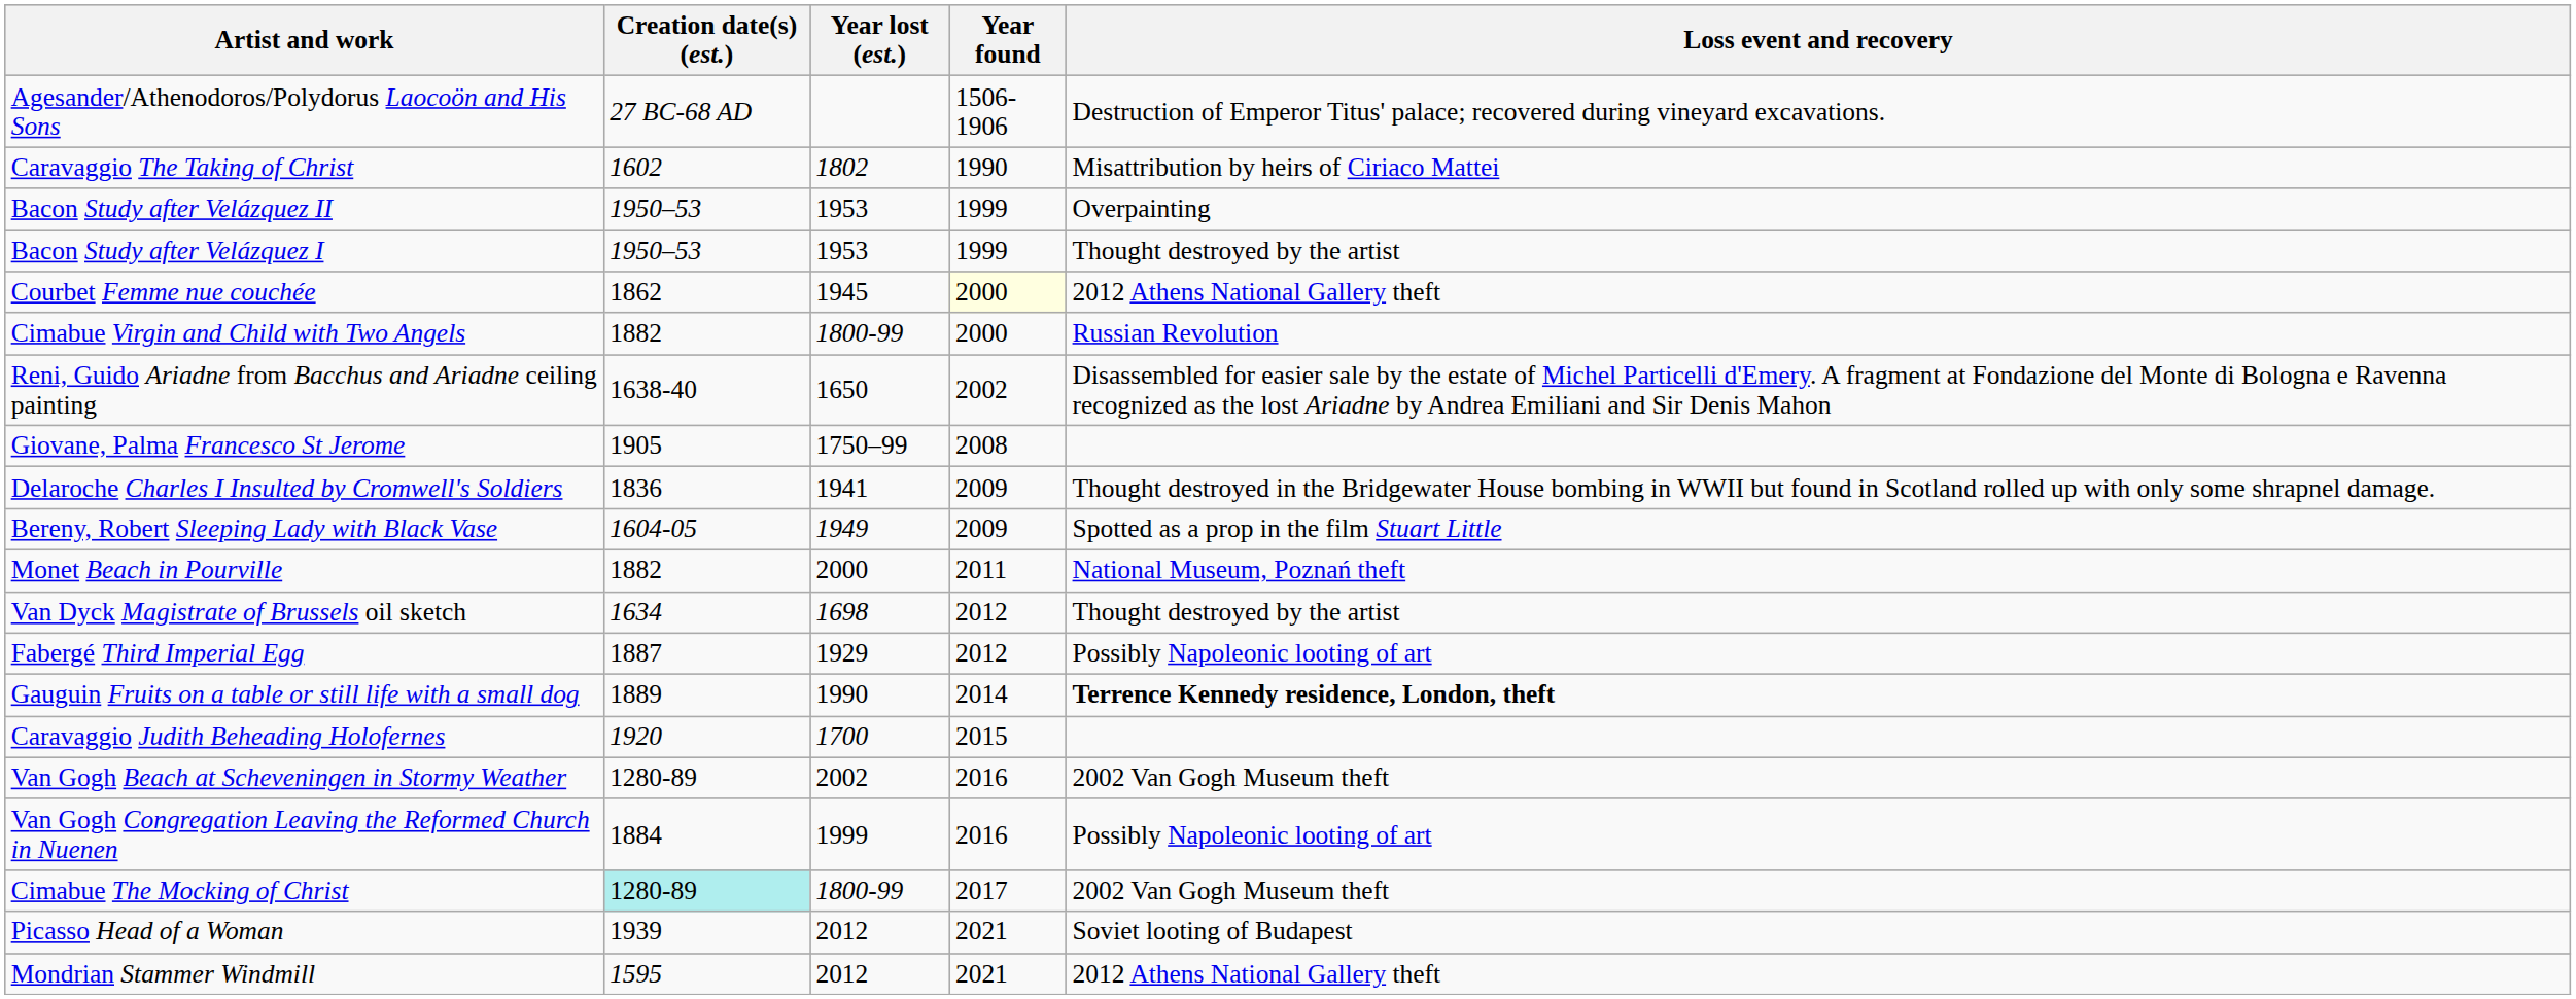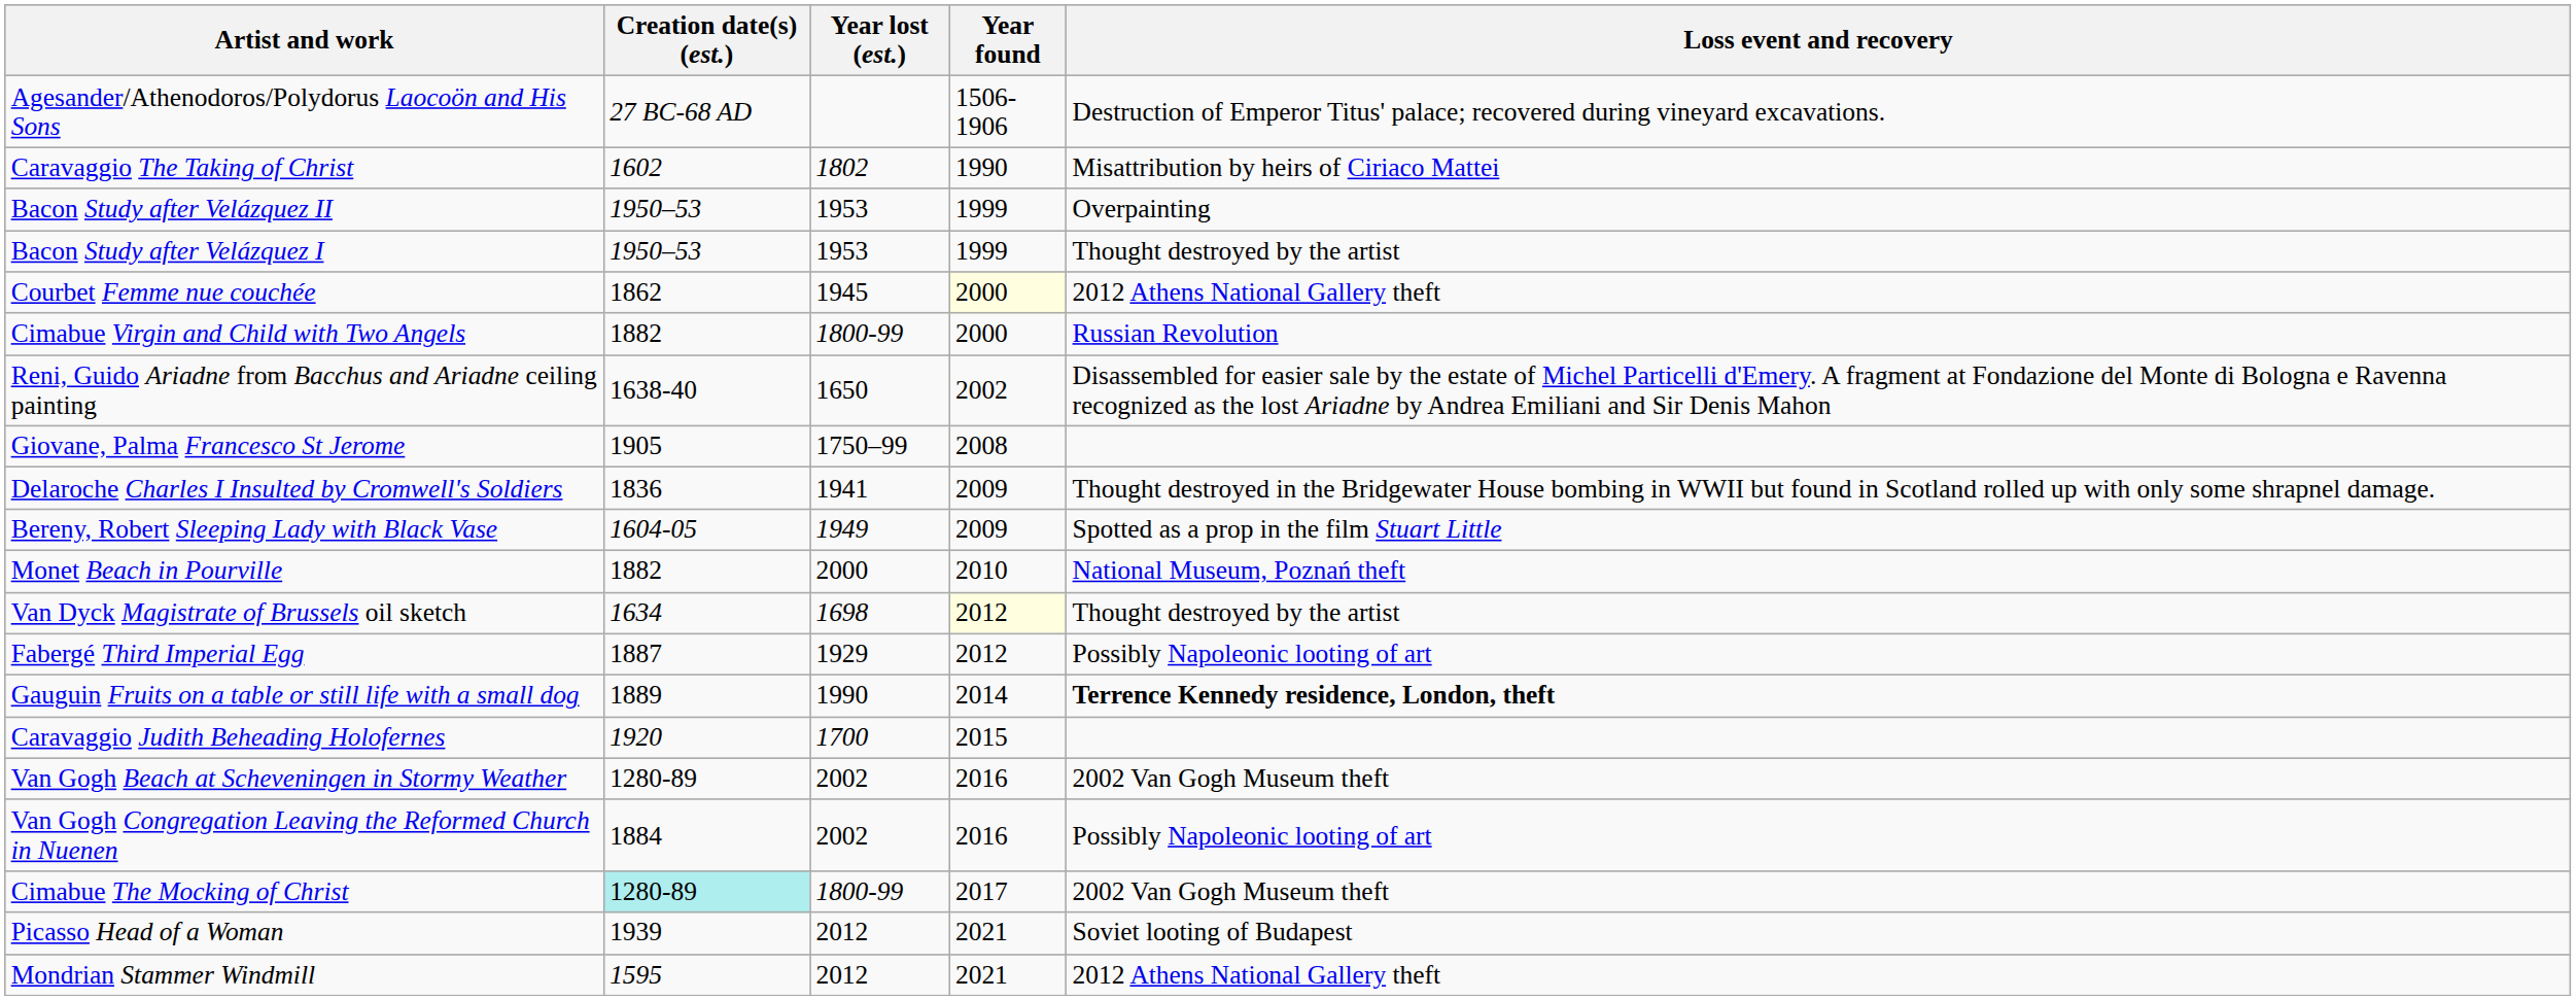Monet Beach in Pourville | Year found: 2011 -> 2010
Van Dyck Magistrate of Brussels oil sketch | Year found: no background -> lightyellow background
Van Gogh Congregation Leaving the Reformed Church in Nuenen | Year lost (est.): 1999 -> 2002
